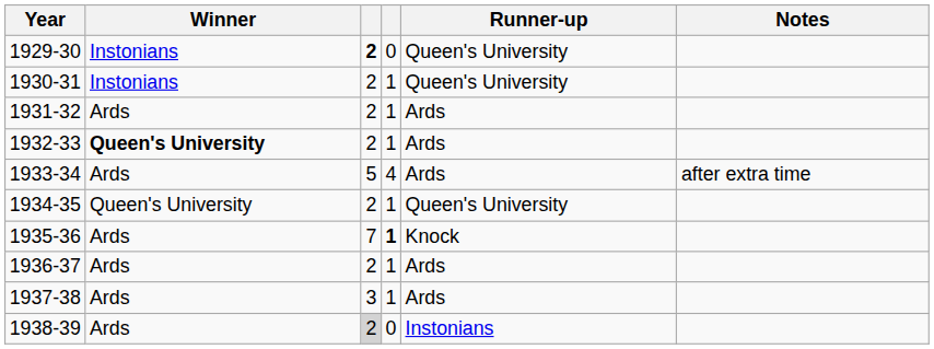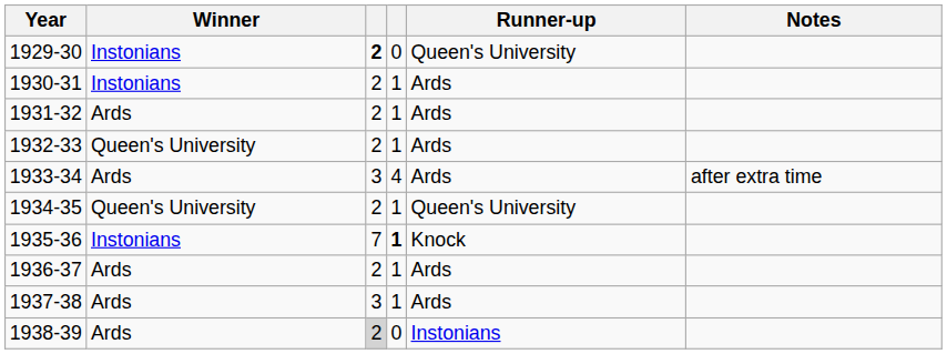1930-31 | Runner-up: Queen's University -> Ards
1932-33 | Winner: bold -> normal
1933-34 | column 3: 5 -> 3
1935-36 | Winner: Ards -> Instonians
